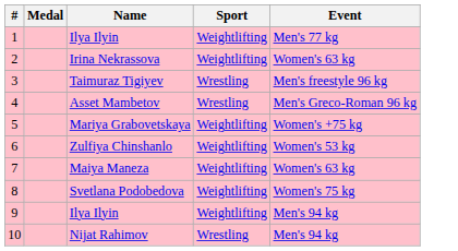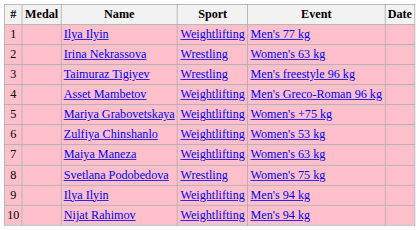+ column: Date
Irina Nekrassova | Sport: Weightlifting -> Wrestling
Asset Mambetov | Sport: Wrestling -> Weightlifting
Svetlana Podobedova | Sport: Weightlifting -> Wrestling
Nijat Rahimov | Sport: Wrestling -> Weightlifting
